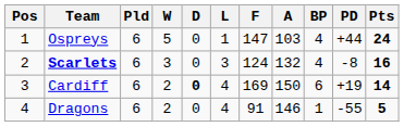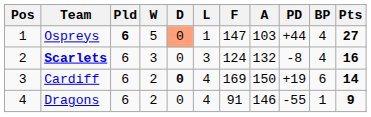columns swapped: PD <-> BP
Ospreys | Pld: normal -> bold
Ospreys | D: no background -> lightsalmon background
Ospreys | Pts: 24 -> 27
Dragons | Pts: 5 -> 9
